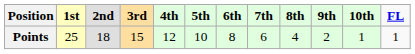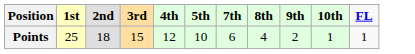- column: 6th | 8
